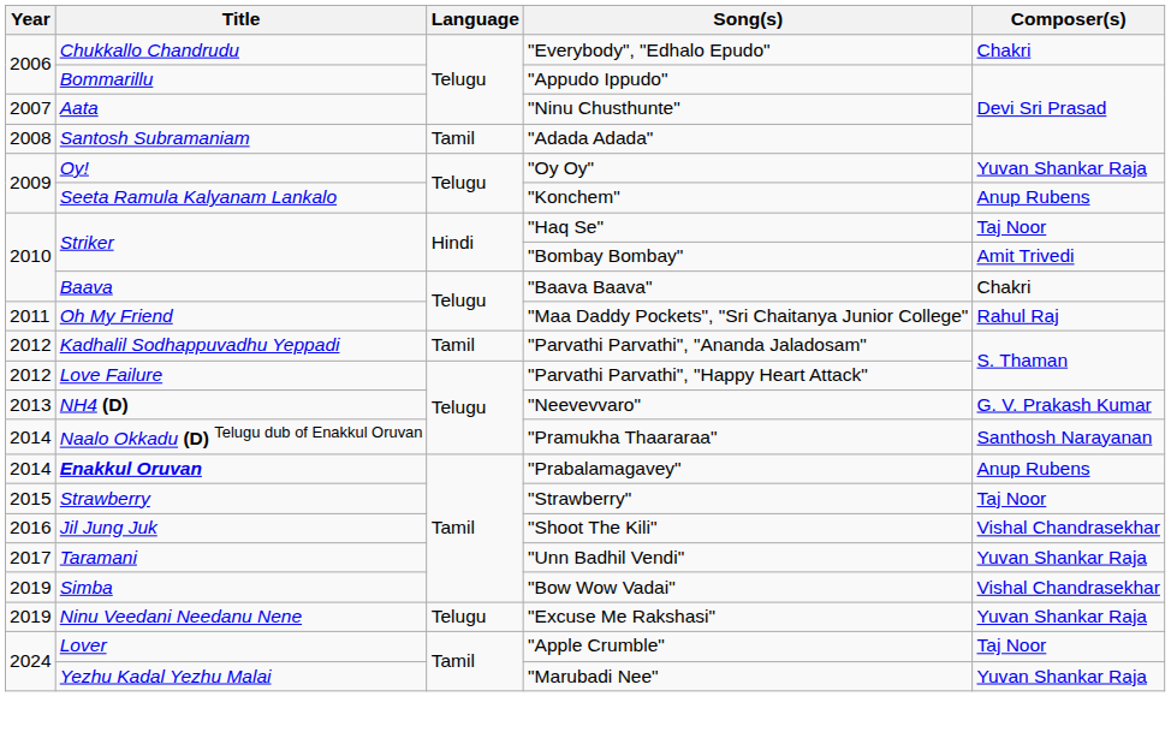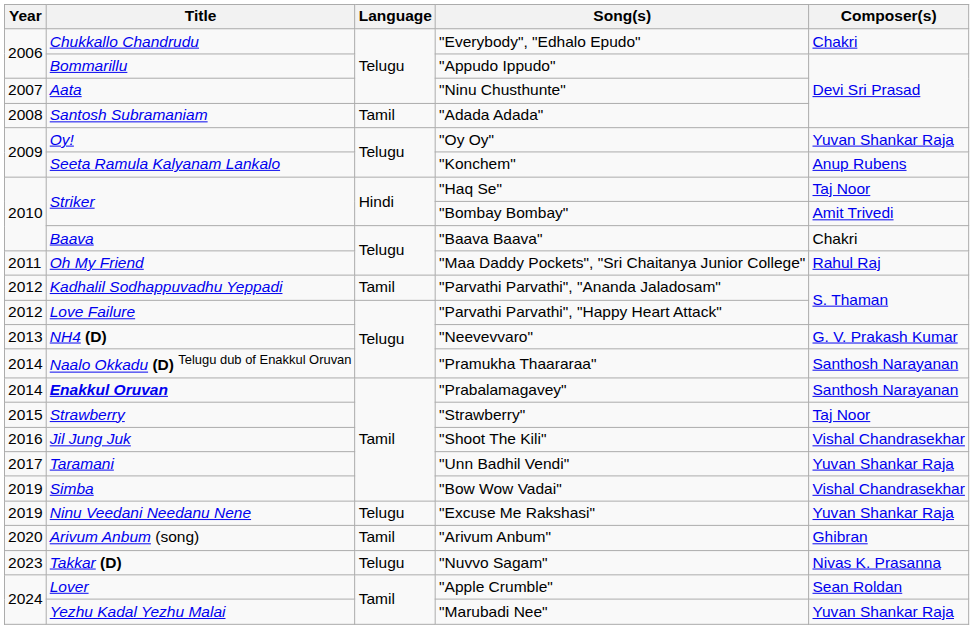"Prabalamagavey" | Composer(s): Anup Rubens -> Santhosh Narayanan
+ row: 2020 | Arivum Anbum (song) | Tamil | "Arivum Anbum" | Ghibran
+ row: 2023 | Takkar (D) | Telugu | "Nuvvo Sagam" | Nivas K. Prasanna
"Apple Crumble" | Composer(s): Taj Noor -> Sean Roldan
